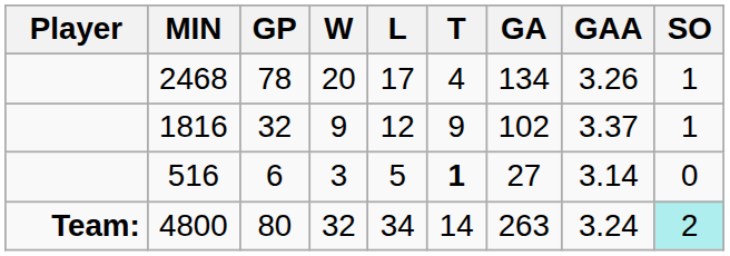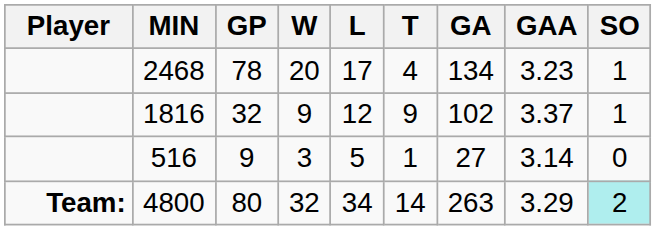2468 | GAA: 3.26 -> 3.23
516 | GP: 6 -> 9
516 | T: bold -> normal
4800 | GAA: 3.24 -> 3.29
